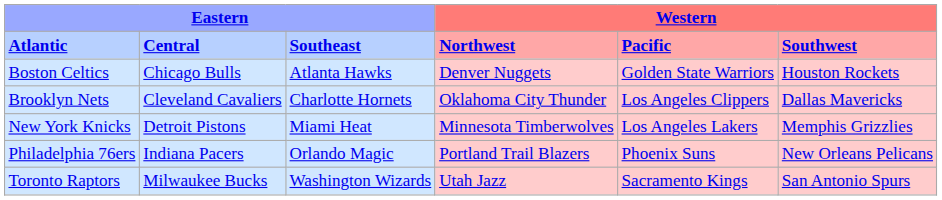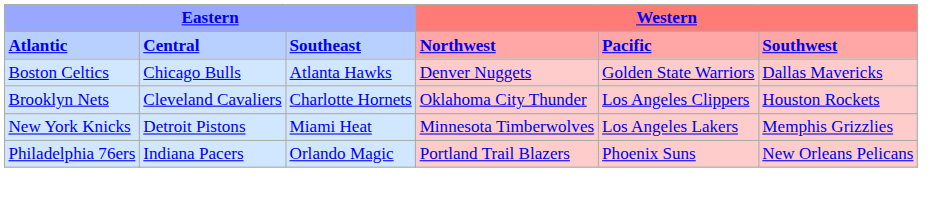Boston Celtics | column 6: Houston Rockets -> Dallas Mavericks
Brooklyn Nets | column 6: Dallas Mavericks -> Houston Rockets
- row: Toronto Raptors | Milwaukee Bucks | Washington Wizards | Utah Jazz | Sacramento Kings | San Antonio Spurs
